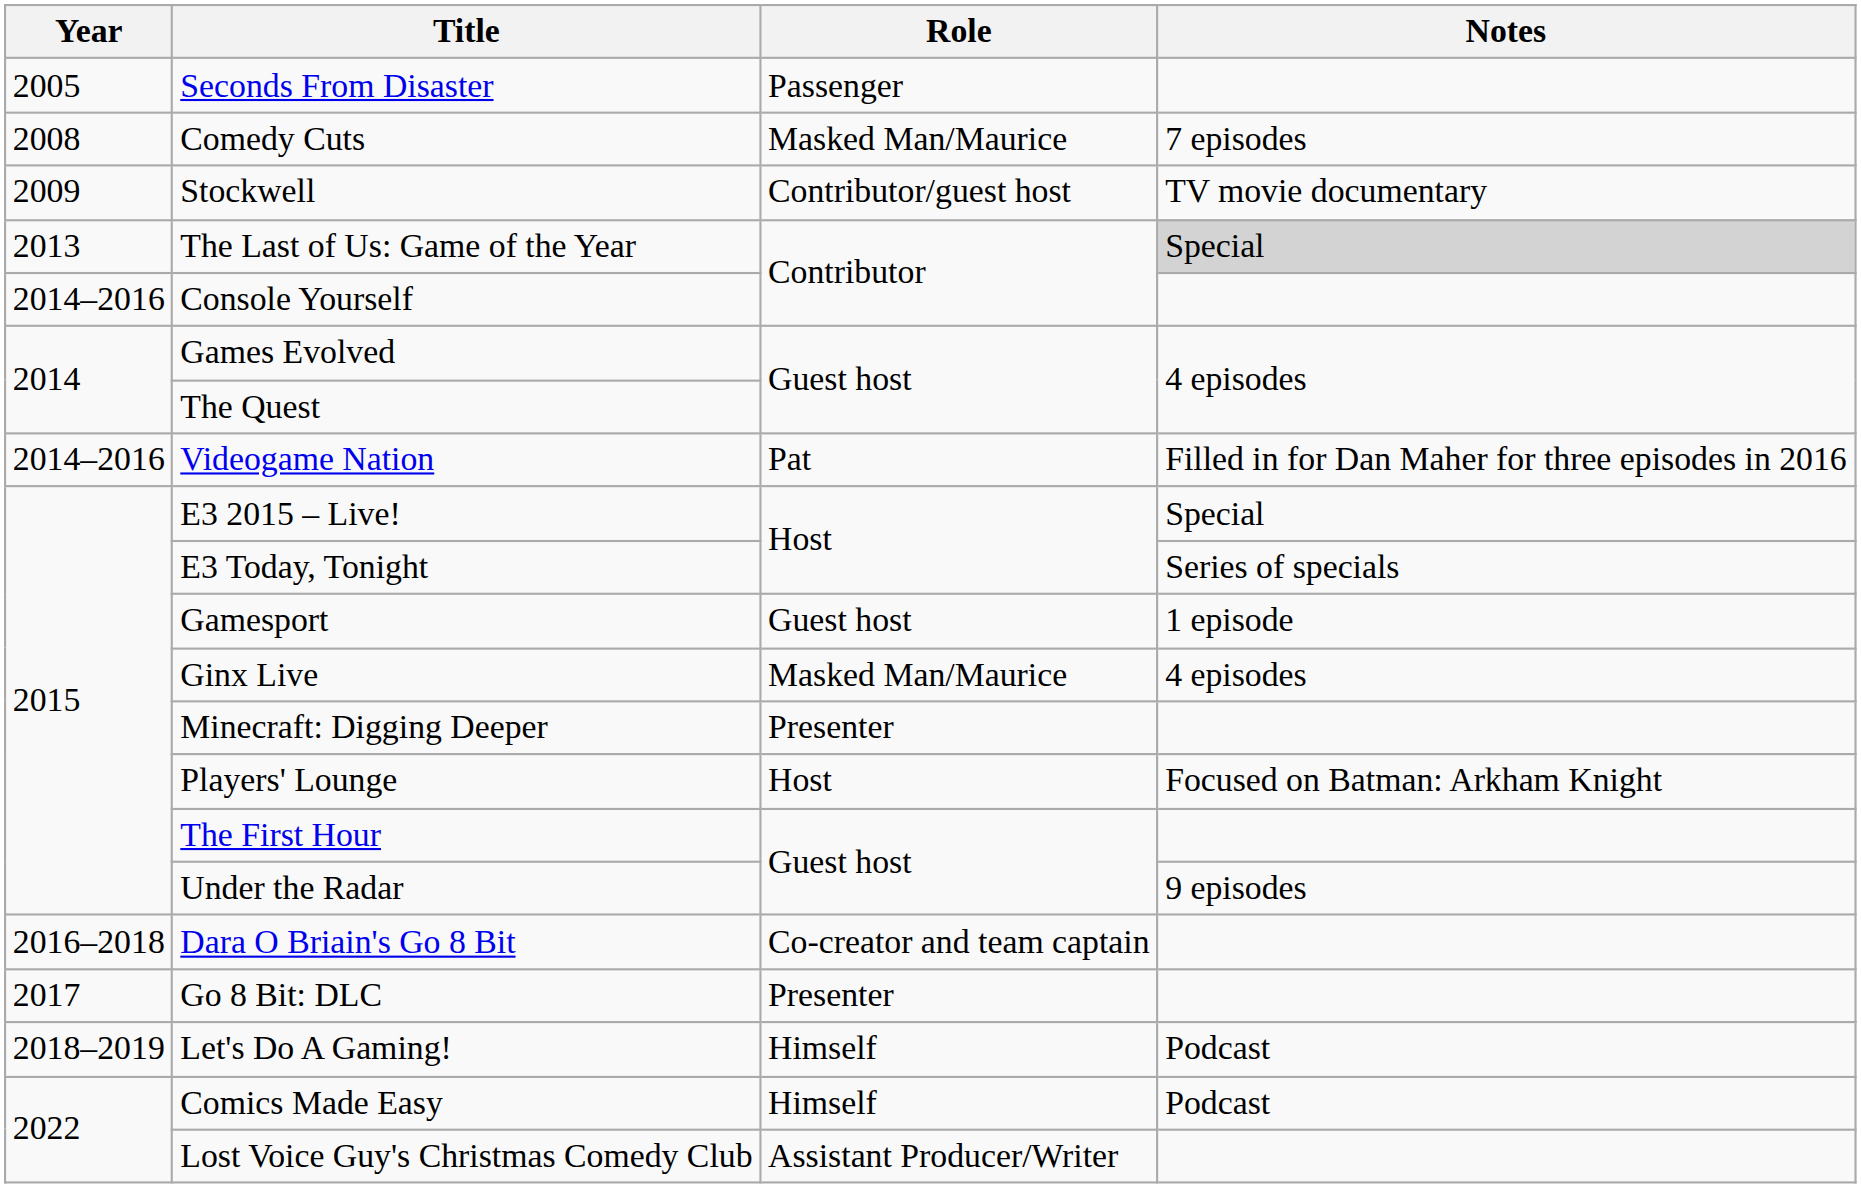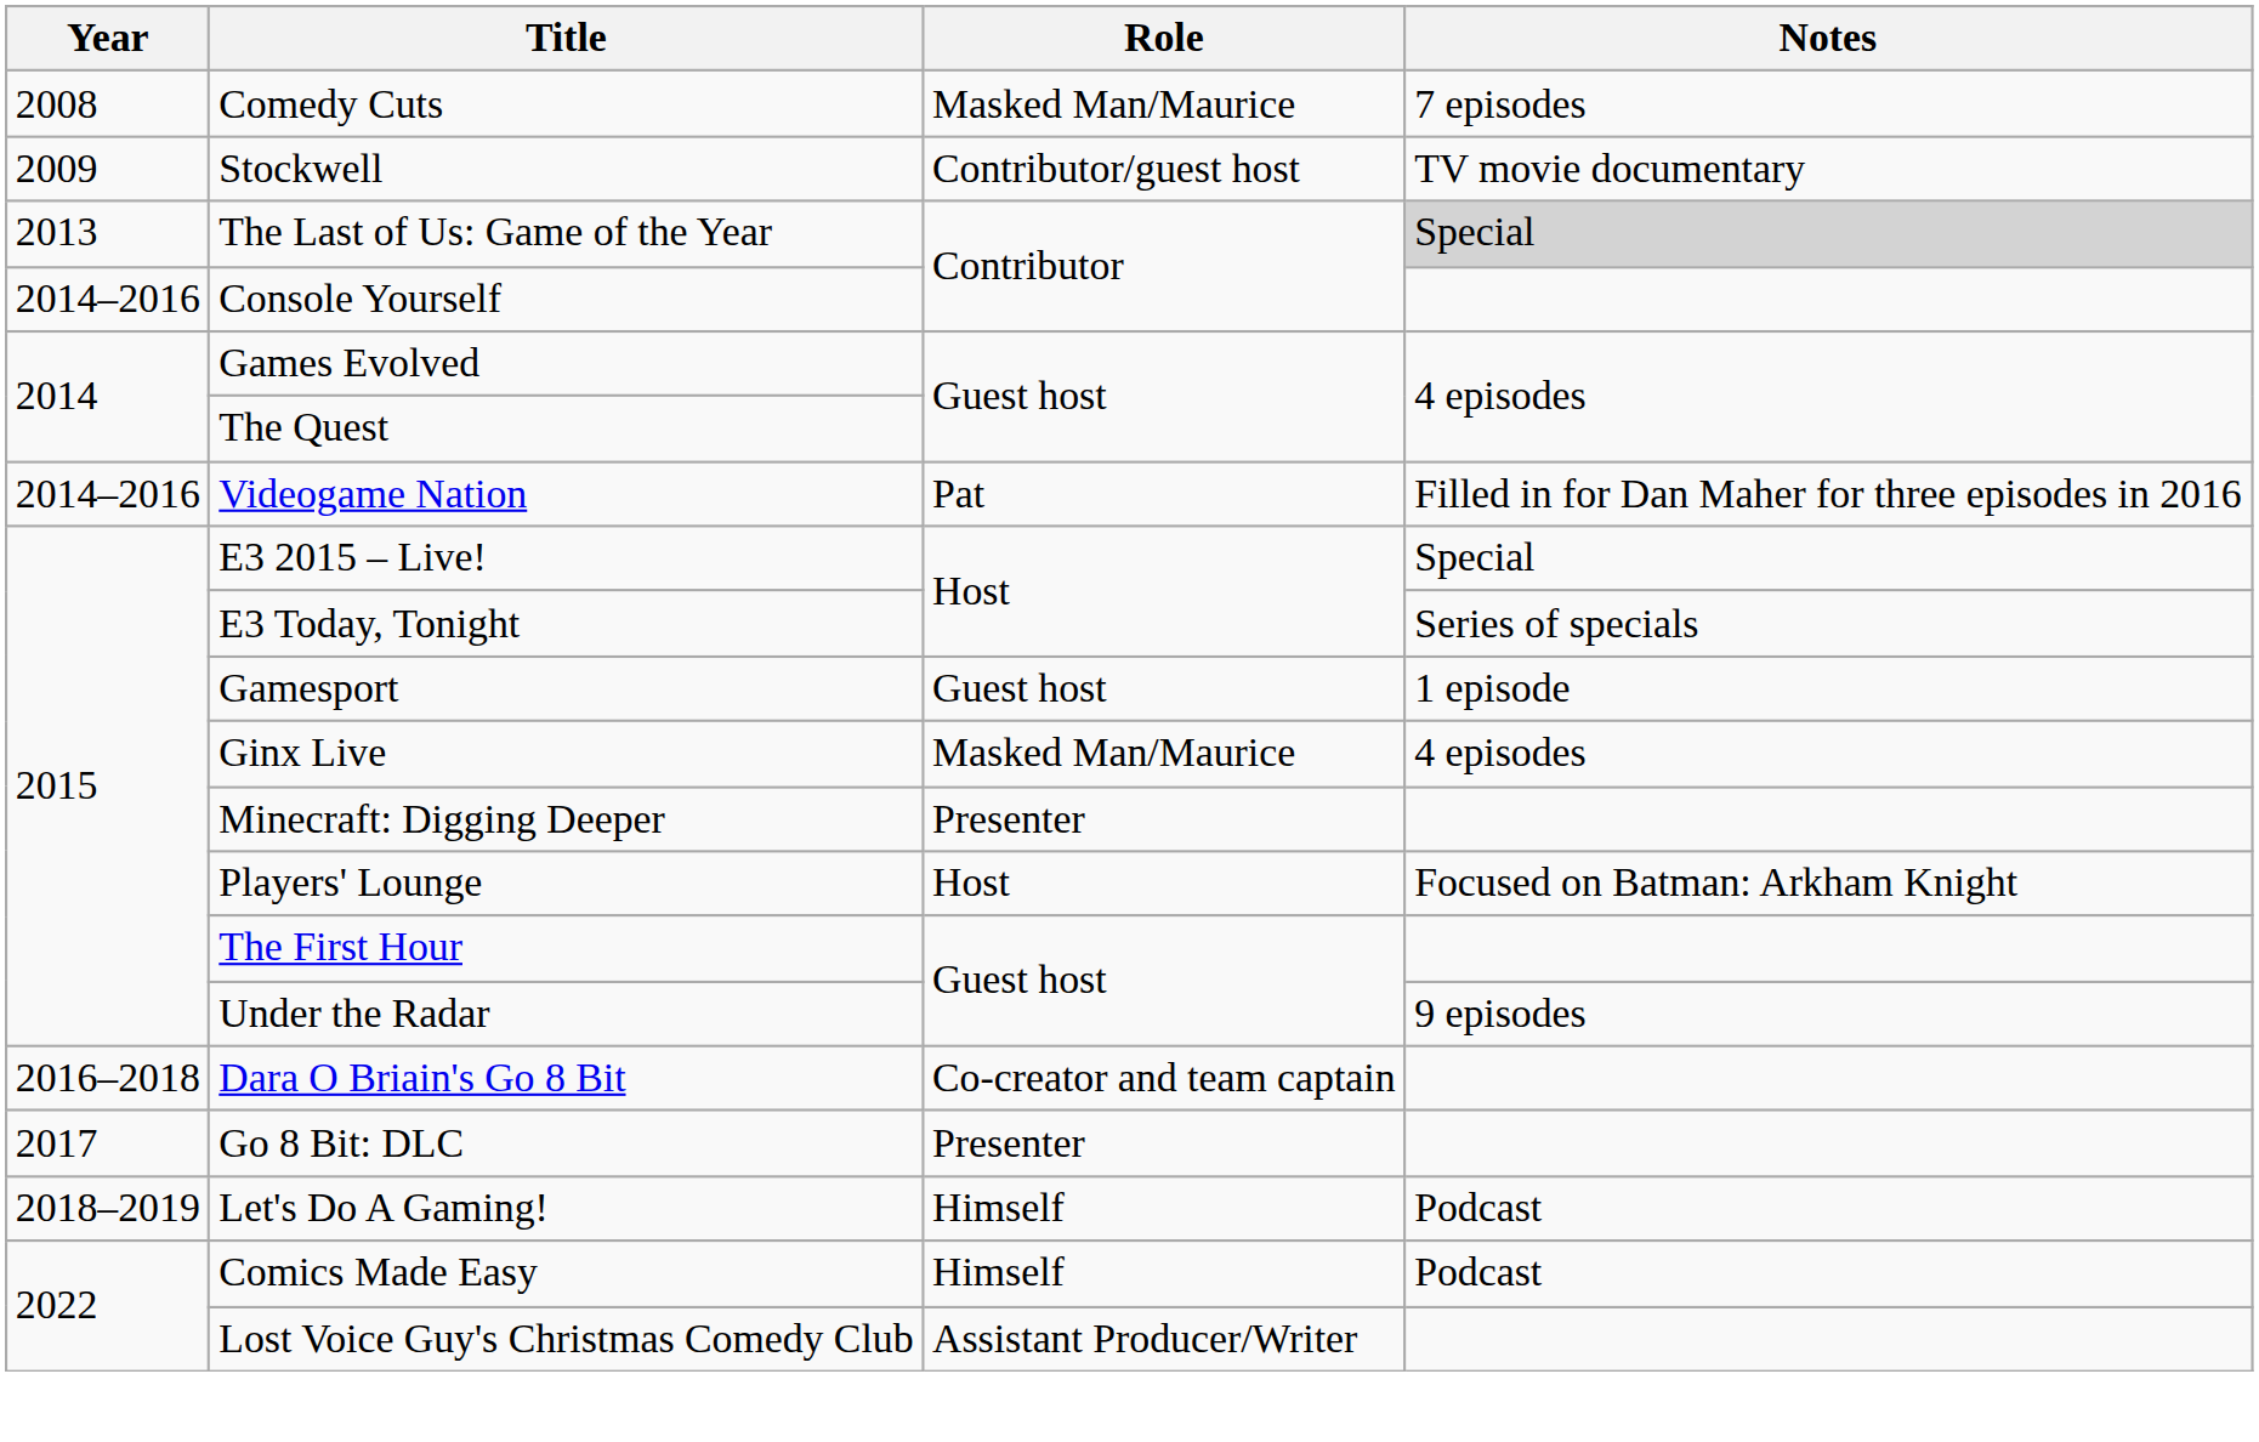- row: 2005 | Seconds From Disaster | Passenger
